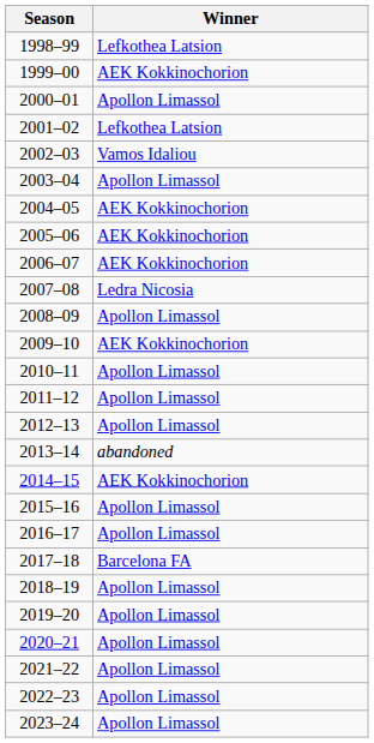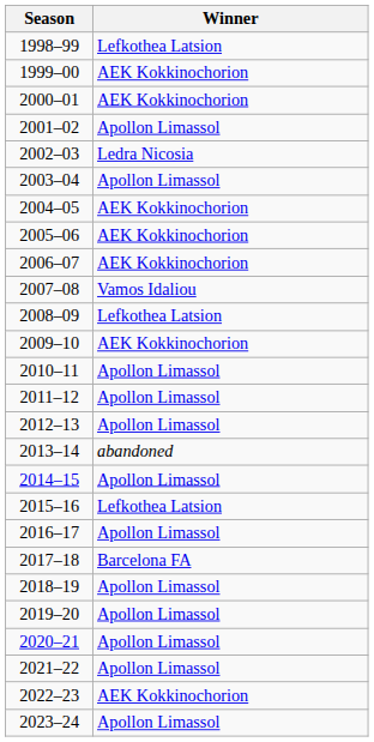2000–01 | Winner: Apollon Limassol -> AEK Kokkinochorion
2001–02 | Winner: Lefkothea Latsion -> Apollon Limassol
2002–03 | Winner: Vamos Idaliou -> Ledra Nicosia
2007–08 | Winner: Ledra Nicosia -> Vamos Idaliou
2008–09 | Winner: Apollon Limassol -> Lefkothea Latsion
2014–15 | Winner: AEK Kokkinochorion -> Apollon Limassol
2015–16 | Winner: Apollon Limassol -> Lefkothea Latsion
2022–23 | Winner: Apollon Limassol -> AEK Kokkinochorion
